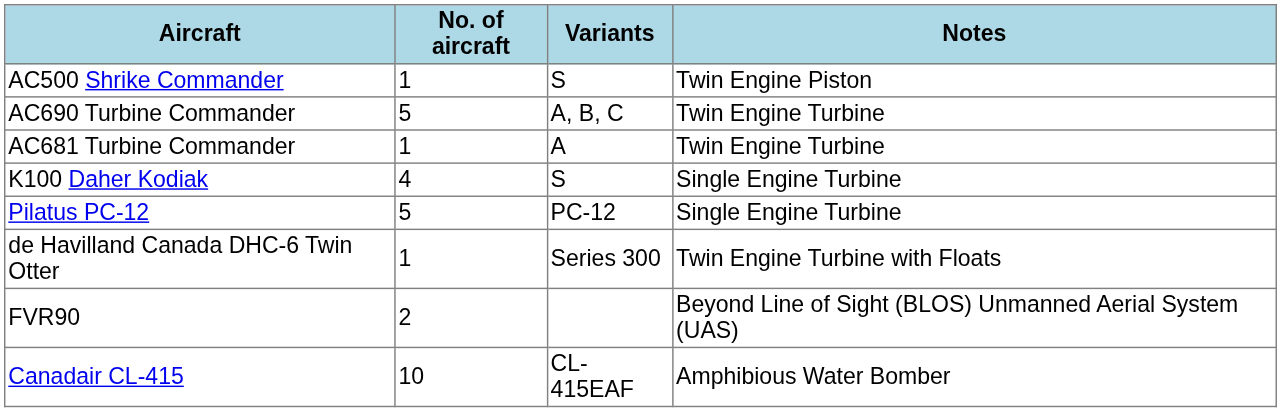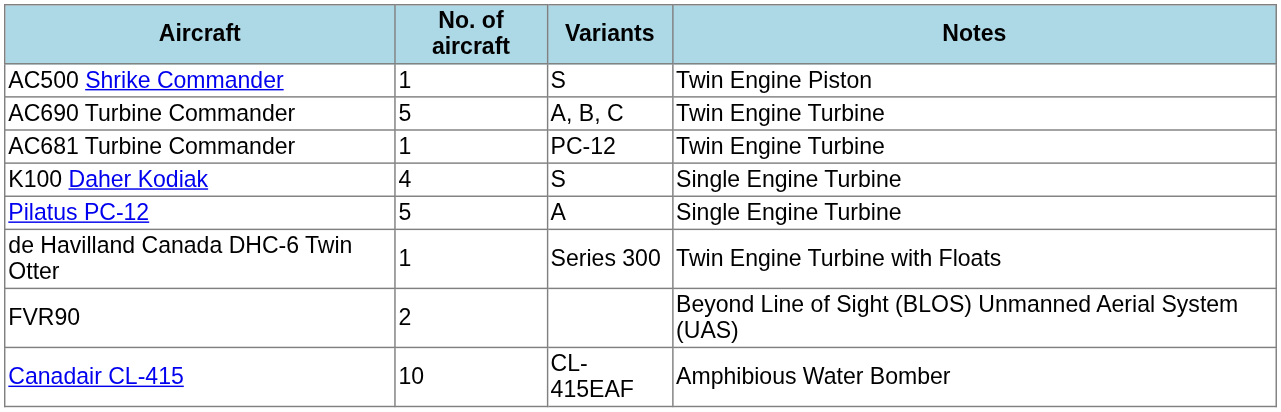AC681 Turbine Commander | Variants: A -> PC-12
Pilatus PC-12 | Variants: PC-12 -> A
